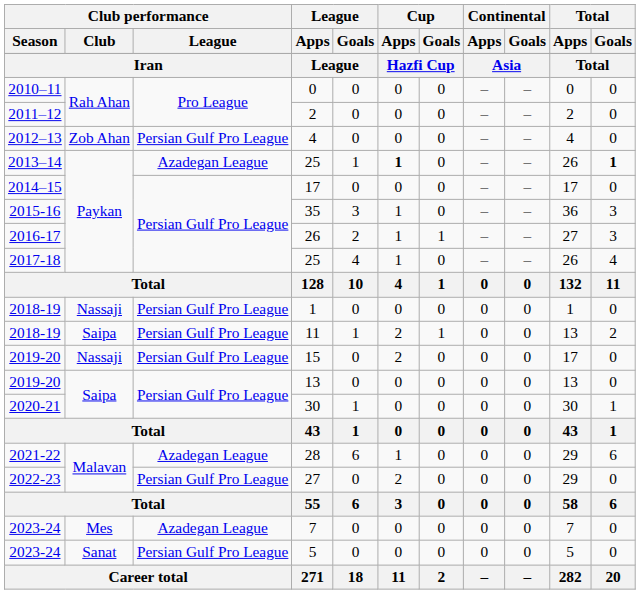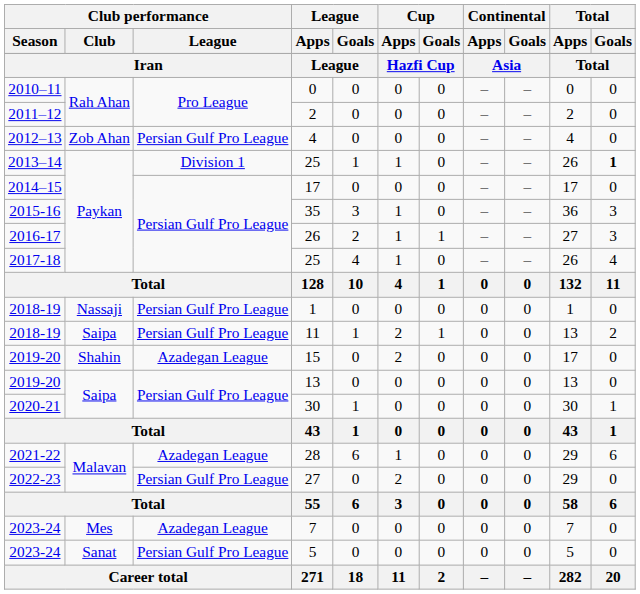2013–14 / 25 | Club performance / League: Azadegan League -> Division 1
2013–14 / 25 | Cup / Apps: bold -> normal
15 | Club performance / Club: Nassaji -> Shahin
15 | Club performance / League: Persian Gulf Pro League -> Azadegan League
